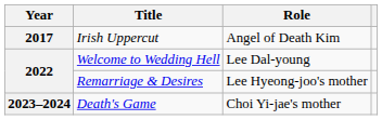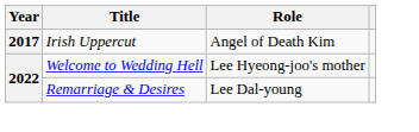Welcome to Wedding Hell | Role: Lee Dal-young -> Lee Hyeong-joo's mother
Remarriage & Desires | Role: Lee Hyeong-joo's mother -> Lee Dal-young
- row: 2023–2024 | Death's Game | Choi Yi-jae's mother
